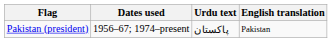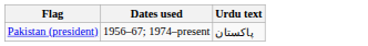- column: English translation | Pakistan
